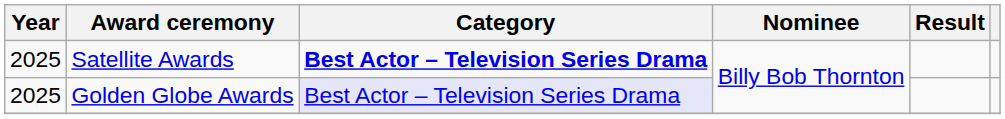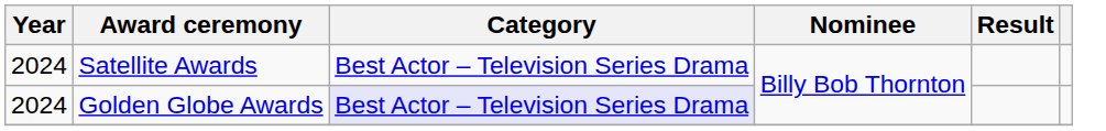Satellite Awards | Year: 2025 -> 2024
Satellite Awards | Category: bold -> normal
Golden Globe Awards | Year: 2025 -> 2024
